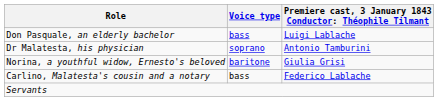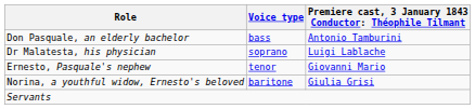Don Pasquale, an elderly bachelor | column 3: Luigi Lablache -> Antonio Tamburini
Dr Malatesta, his physician | column 3: Antonio Tamburini -> Luigi Lablache
+ row: Ernesto, Pasquale's nephew | tenor | Giovanni Mario
- row: Carlino, Malatesta's cousin and a notary | bass | Federico Lablache
